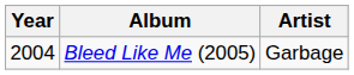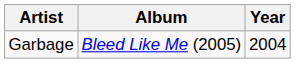columns swapped: Year <-> Artist
